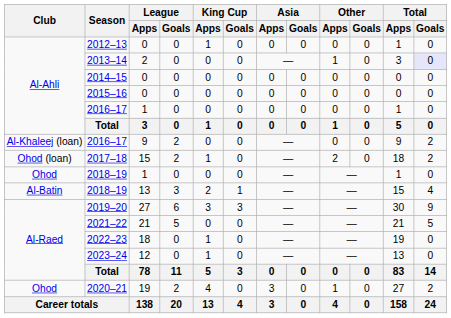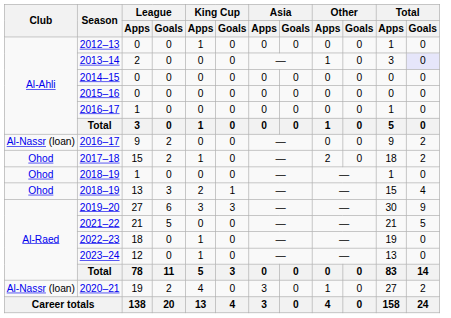2016–17 / 9 | Club: Al-Khaleej (loan) -> Al-Nassr (loan)
2017–18 | Club: Ohod (loan) -> Ohod
2018–19 / 13 | Club: Al-Batin -> Ohod
2020–21 | Club: Ohod -> Al-Nassr (loan)
